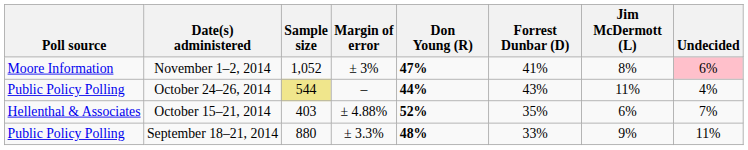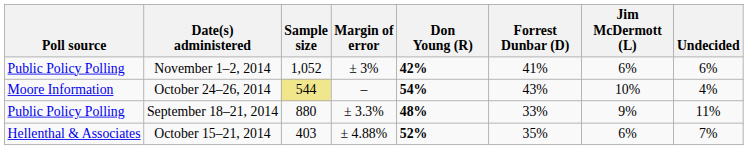November 1–2, 2014 | Poll source: Moore Information -> Public Policy Polling
November 1–2, 2014 | Don Young (R): 47% -> 42%
November 1–2, 2014 | Jim McDermott (L): 8% -> 6%
November 1–2, 2014 | Undecided: pink background -> no background
October 24–26, 2014 | Poll source: Public Policy Polling -> Moore Information
October 24–26, 2014 | Don Young (R): 44% -> 54%
October 24–26, 2014 | Jim McDermott (L): 11% -> 10%
rows swapped: October 15–21, 2014 <-> September 18–21, 2014
